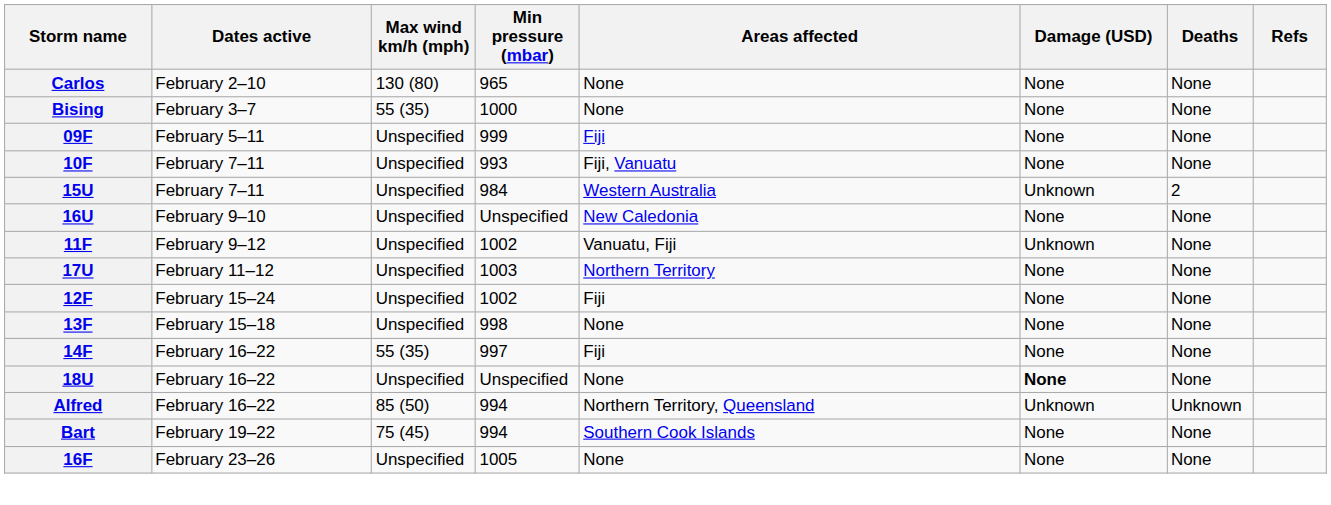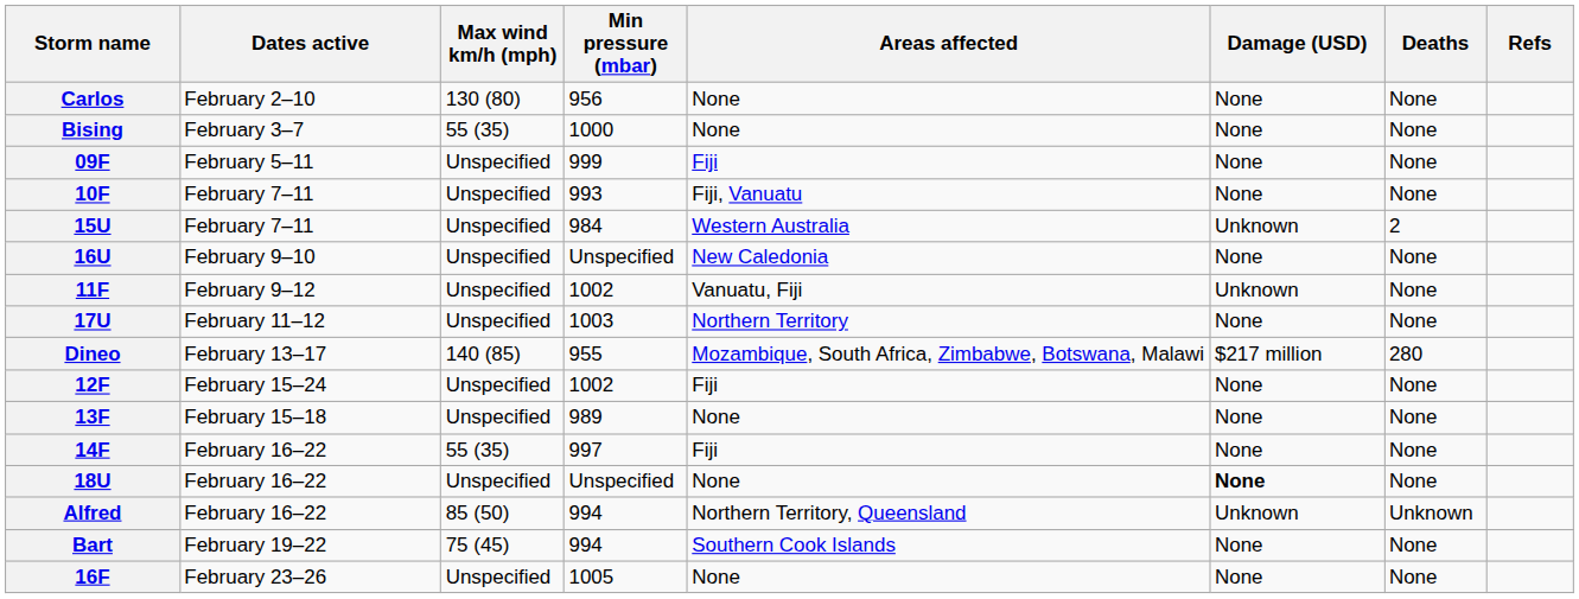Carlos | Min pressure (mbar): 965 -> 956
+ row: Dineo | February 13–17 | 140 (85) | 955 | Mozambique, South Africa, Zimbabwe, Botswana, Malawi | $217 million | 280
13F | Min pressure (mbar): 998 -> 989
